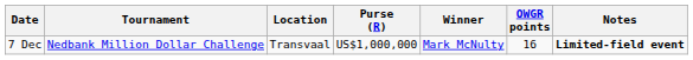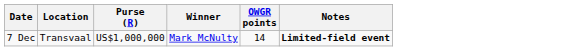- column: Tournament | Nedbank Million Dollar Challenge
7 Dec | OWGR points: 16 -> 14
